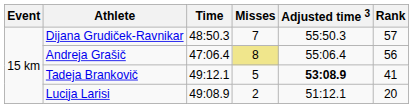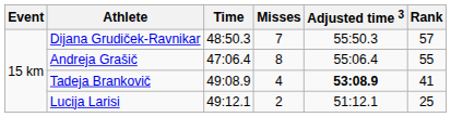Andreja Grašič | Misses: khaki background -> no background
Andreja Grašič | Rank: 56 -> 55
Tadeja Brankovič | Time: 49:12.1 -> 49:08.9
Tadeja Brankovič | Misses: 5 -> 4
Lucija Larisi | Time: 49:08.9 -> 49:12.1
Lucija Larisi | Rank: 20 -> 25
